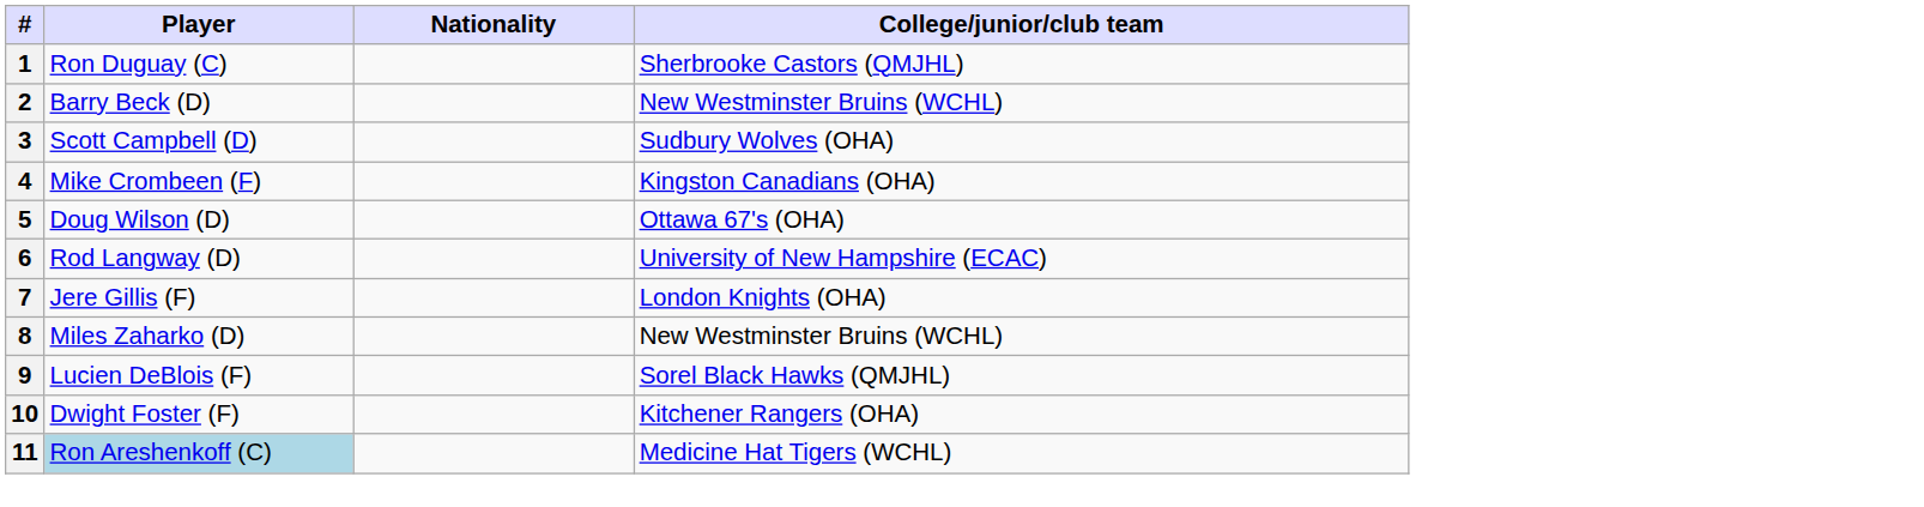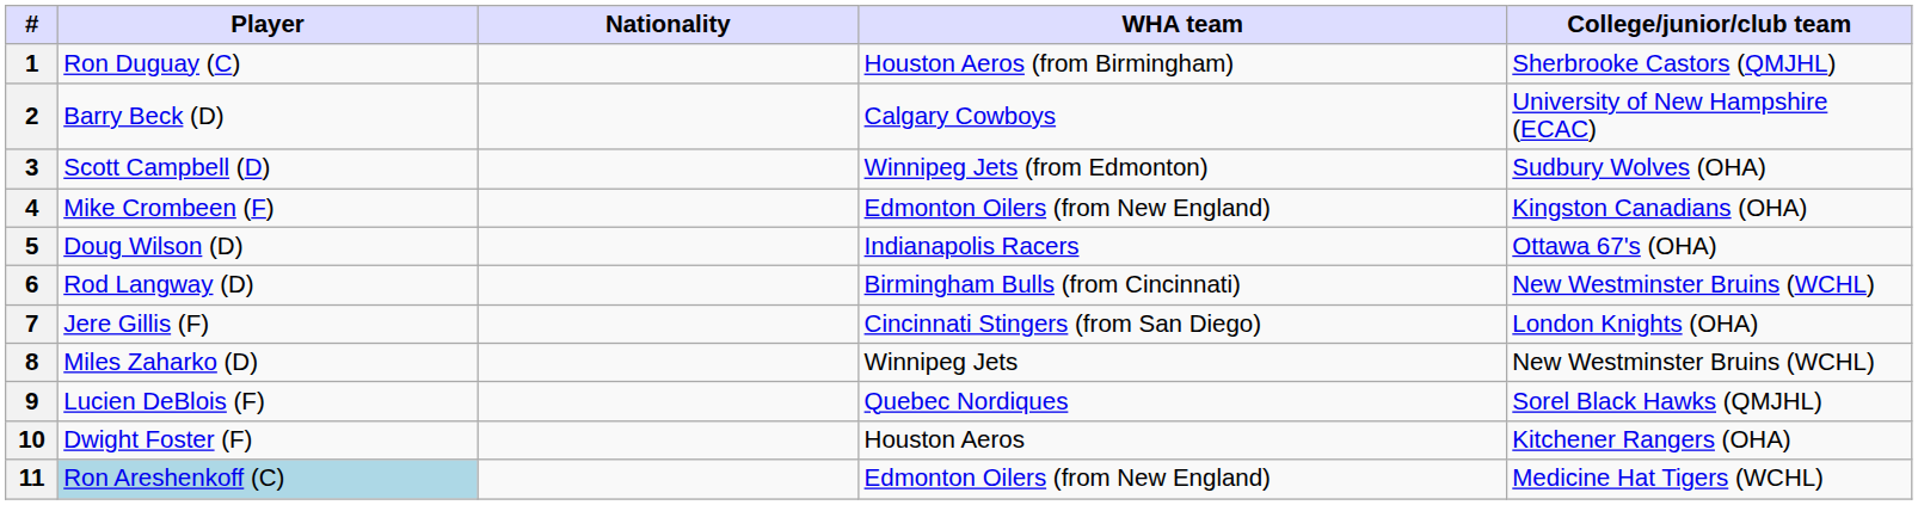+ column: WHA team | Houston Aeros (from Birmingham) | Calgary Cowboys | Winnipeg Jets (from Edmonton) | Edmonton Oilers (from New England) | Indianapolis Racers | Birmingham Bulls (from Cincinnati) | Cincinnati Stingers (from San Diego) | Winnipeg Jets | Quebec Nordiques | Houston Aeros | Edmonton Oilers (from New England)
2 | College/junior/club team: New Westminster Bruins (WCHL) -> University of New Hampshire (ECAC)
6 | College/junior/club team: University of New Hampshire (ECAC) -> New Westminster Bruins (WCHL)
